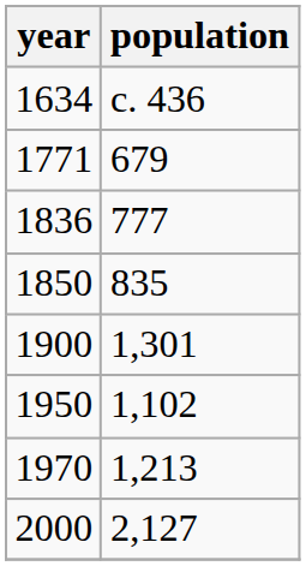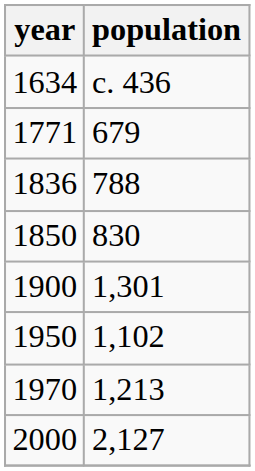1836 | population: 777 -> 788
1850 | population: 835 -> 830
